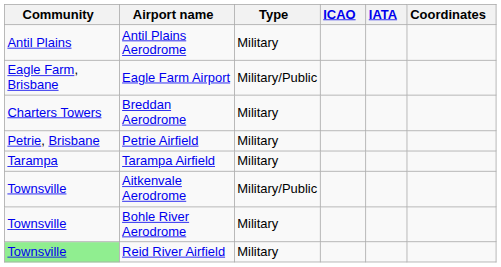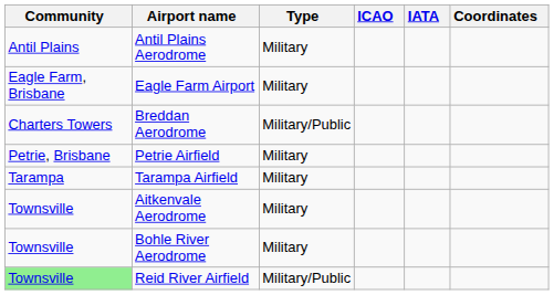Eagle Farm Airport | Type: Military/Public -> Military
Breddan Aerodrome | Type: Military -> Military/Public
Aitkenvale Aerodrome | Type: Military/Public -> Military
Reid River Airfield | Type: Military -> Military/Public
